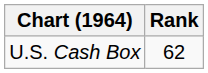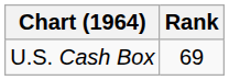U.S. Cash Box | Rank: 62 -> 69
